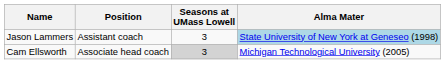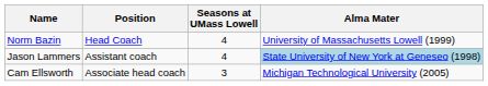+ row: Norm Bazin | Head Coach | 4 | University of Massachusetts Lowell (1999)
Jason Lammers | Seasons at UMass Lowell: 3 -> 4
Cam Ellsworth | Seasons at UMass Lowell: lightgrey background -> no background
